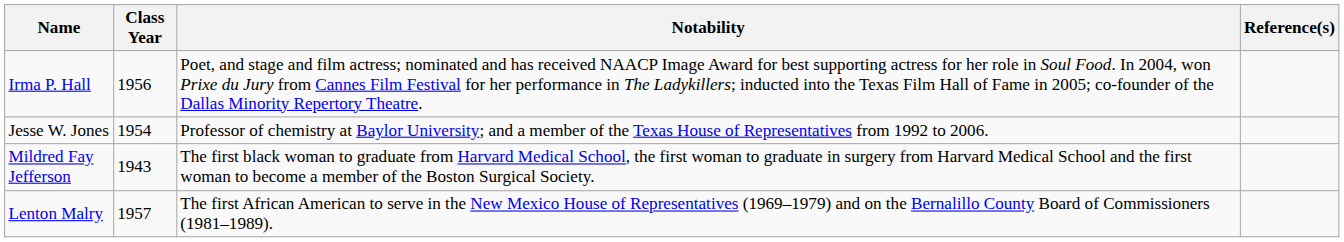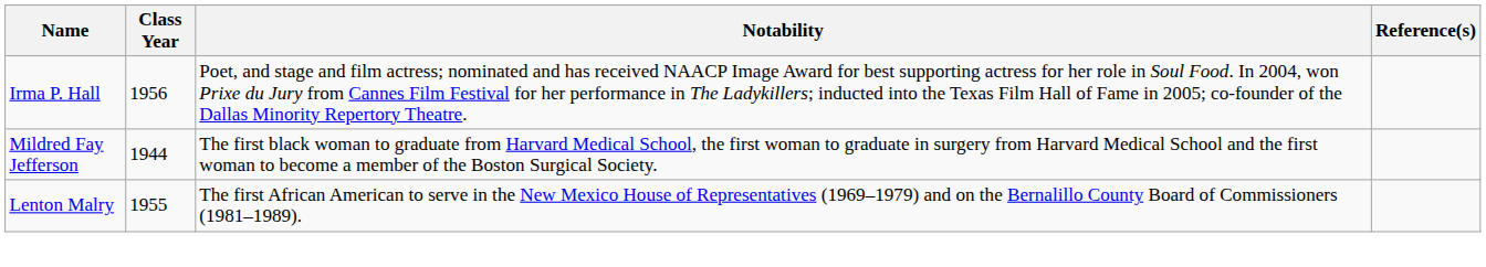- row: Jesse W. Jones | 1954 | Professor of chemistry at Baylor University; and a member of the Texas House of Representatives from 1992 to 2006.
Mildred Fay Jefferson | Class Year: 1943 -> 1944
Lenton Malry | Class Year: 1957 -> 1955
